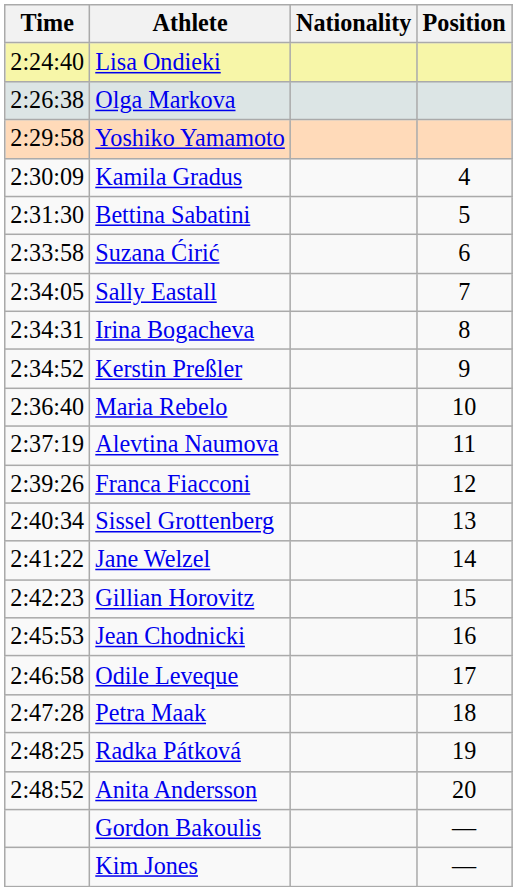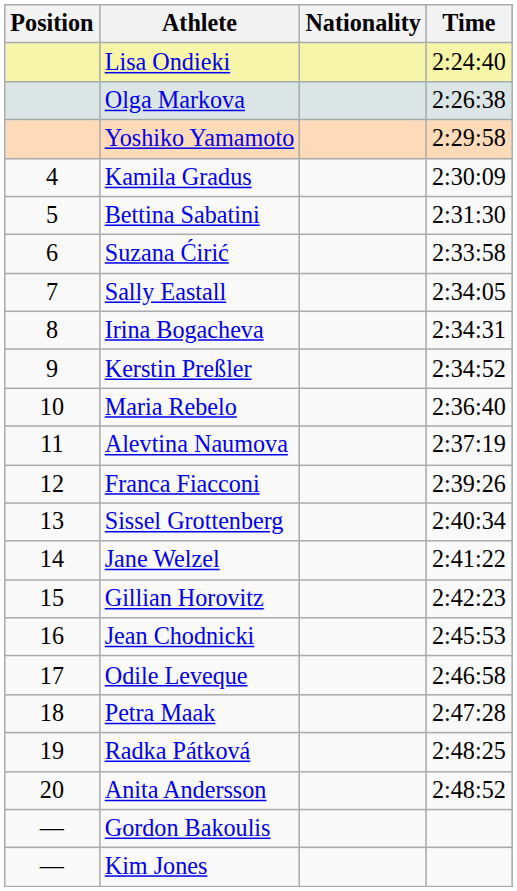columns swapped: Position <-> Time
